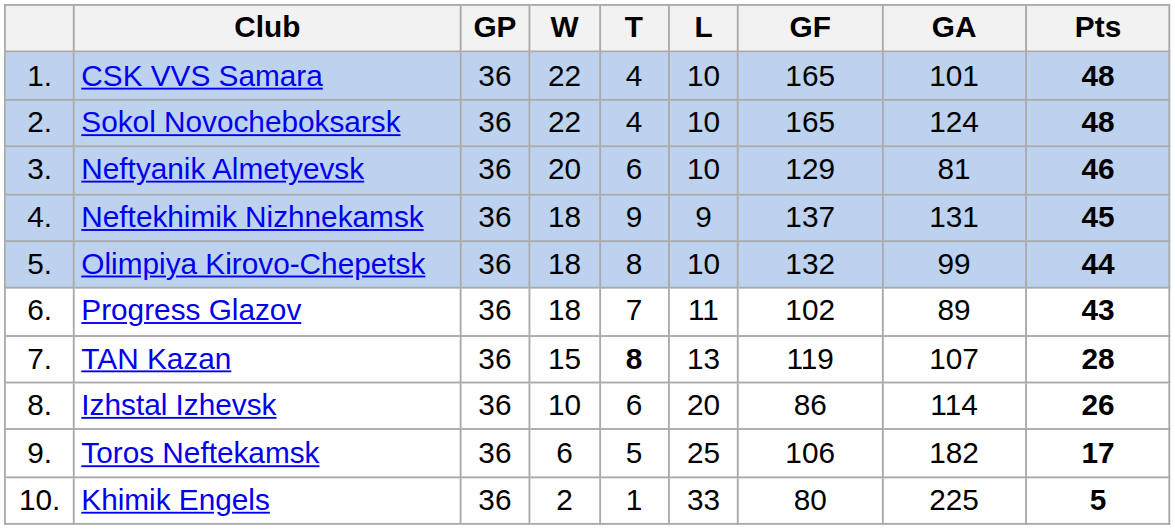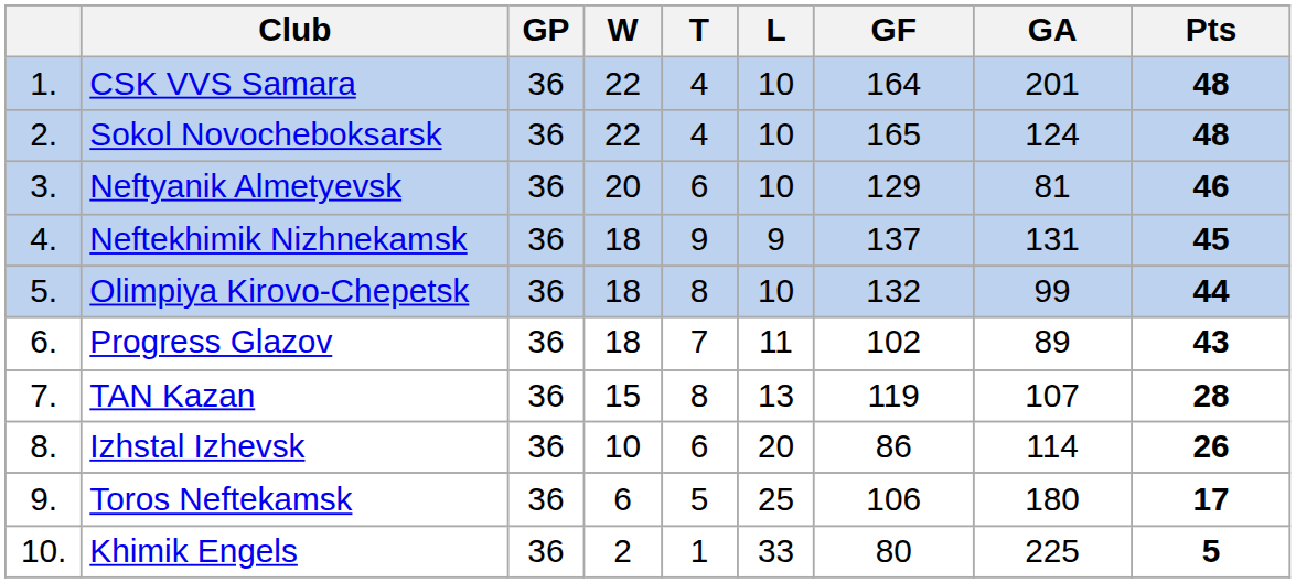CSK VVS Samara | GF: 165 -> 164
CSK VVS Samara | GA: 101 -> 201
TAN Kazan | T: bold -> normal
Toros Neftekamsk | GA: 182 -> 180
